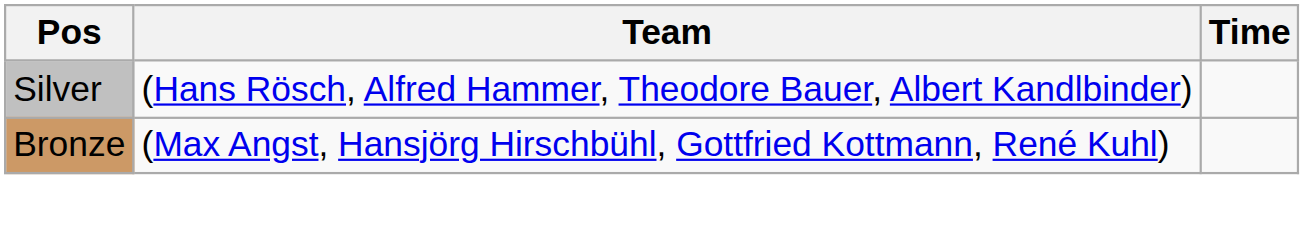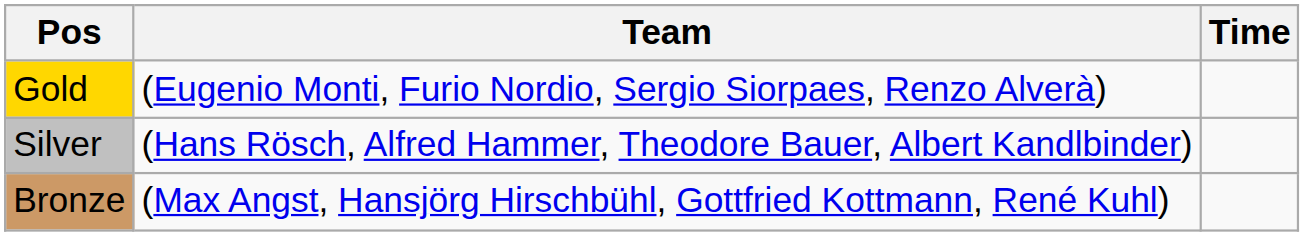+ row: Gold | (Eugenio Monti, Furio Nordio, Sergio Siorpaes, Renzo Alverà)
